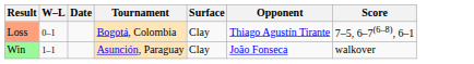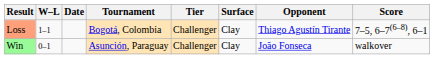+ column: Tier | Challenger | Challenger
Loss | W–L: 0–1 -> 1–1
Win | W–L: 1–1 -> 0–1
